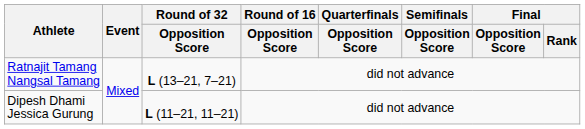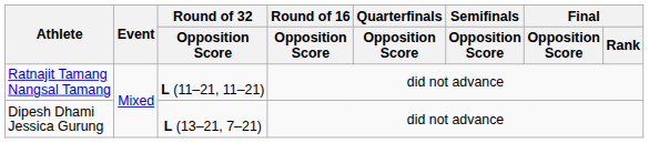Ratnajit Tamang Nangsal Tamang | Round of 32 / Opposition Score: L (13–21, 7–21) -> L (11–21, 11–21)
Dipesh Dhami Jessica Gurung | Round of 32 / Opposition Score: L (11–21, 11–21) -> L (13–21, 7–21)
